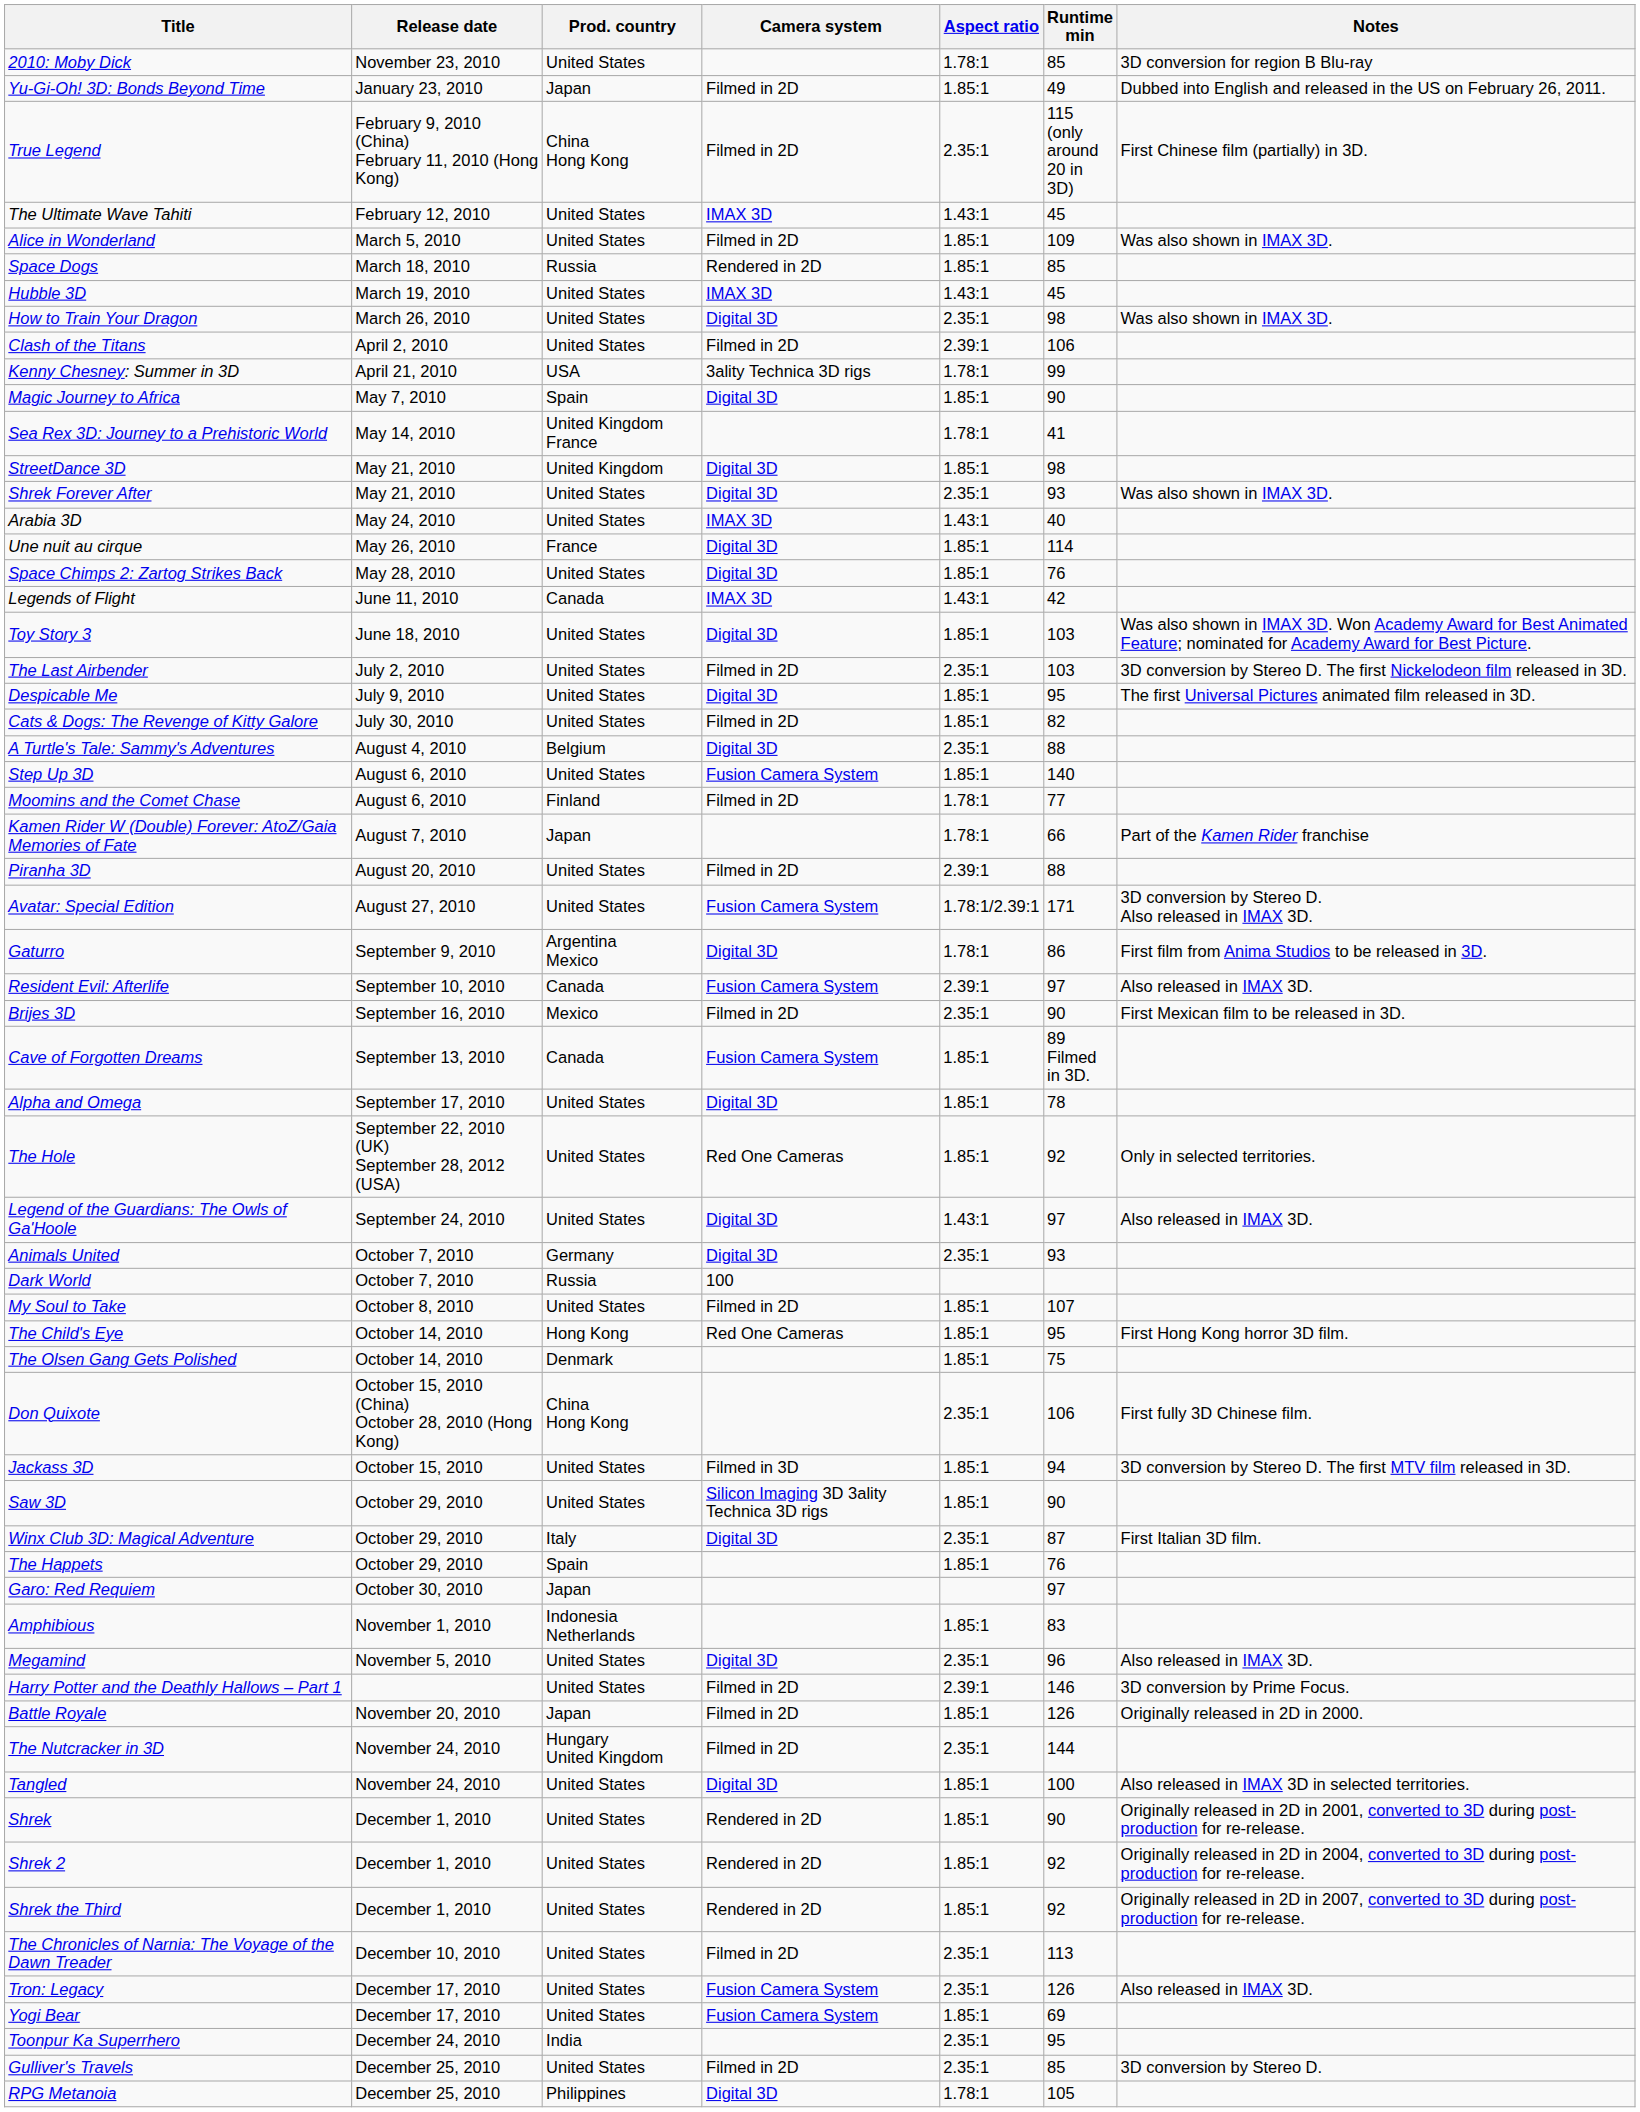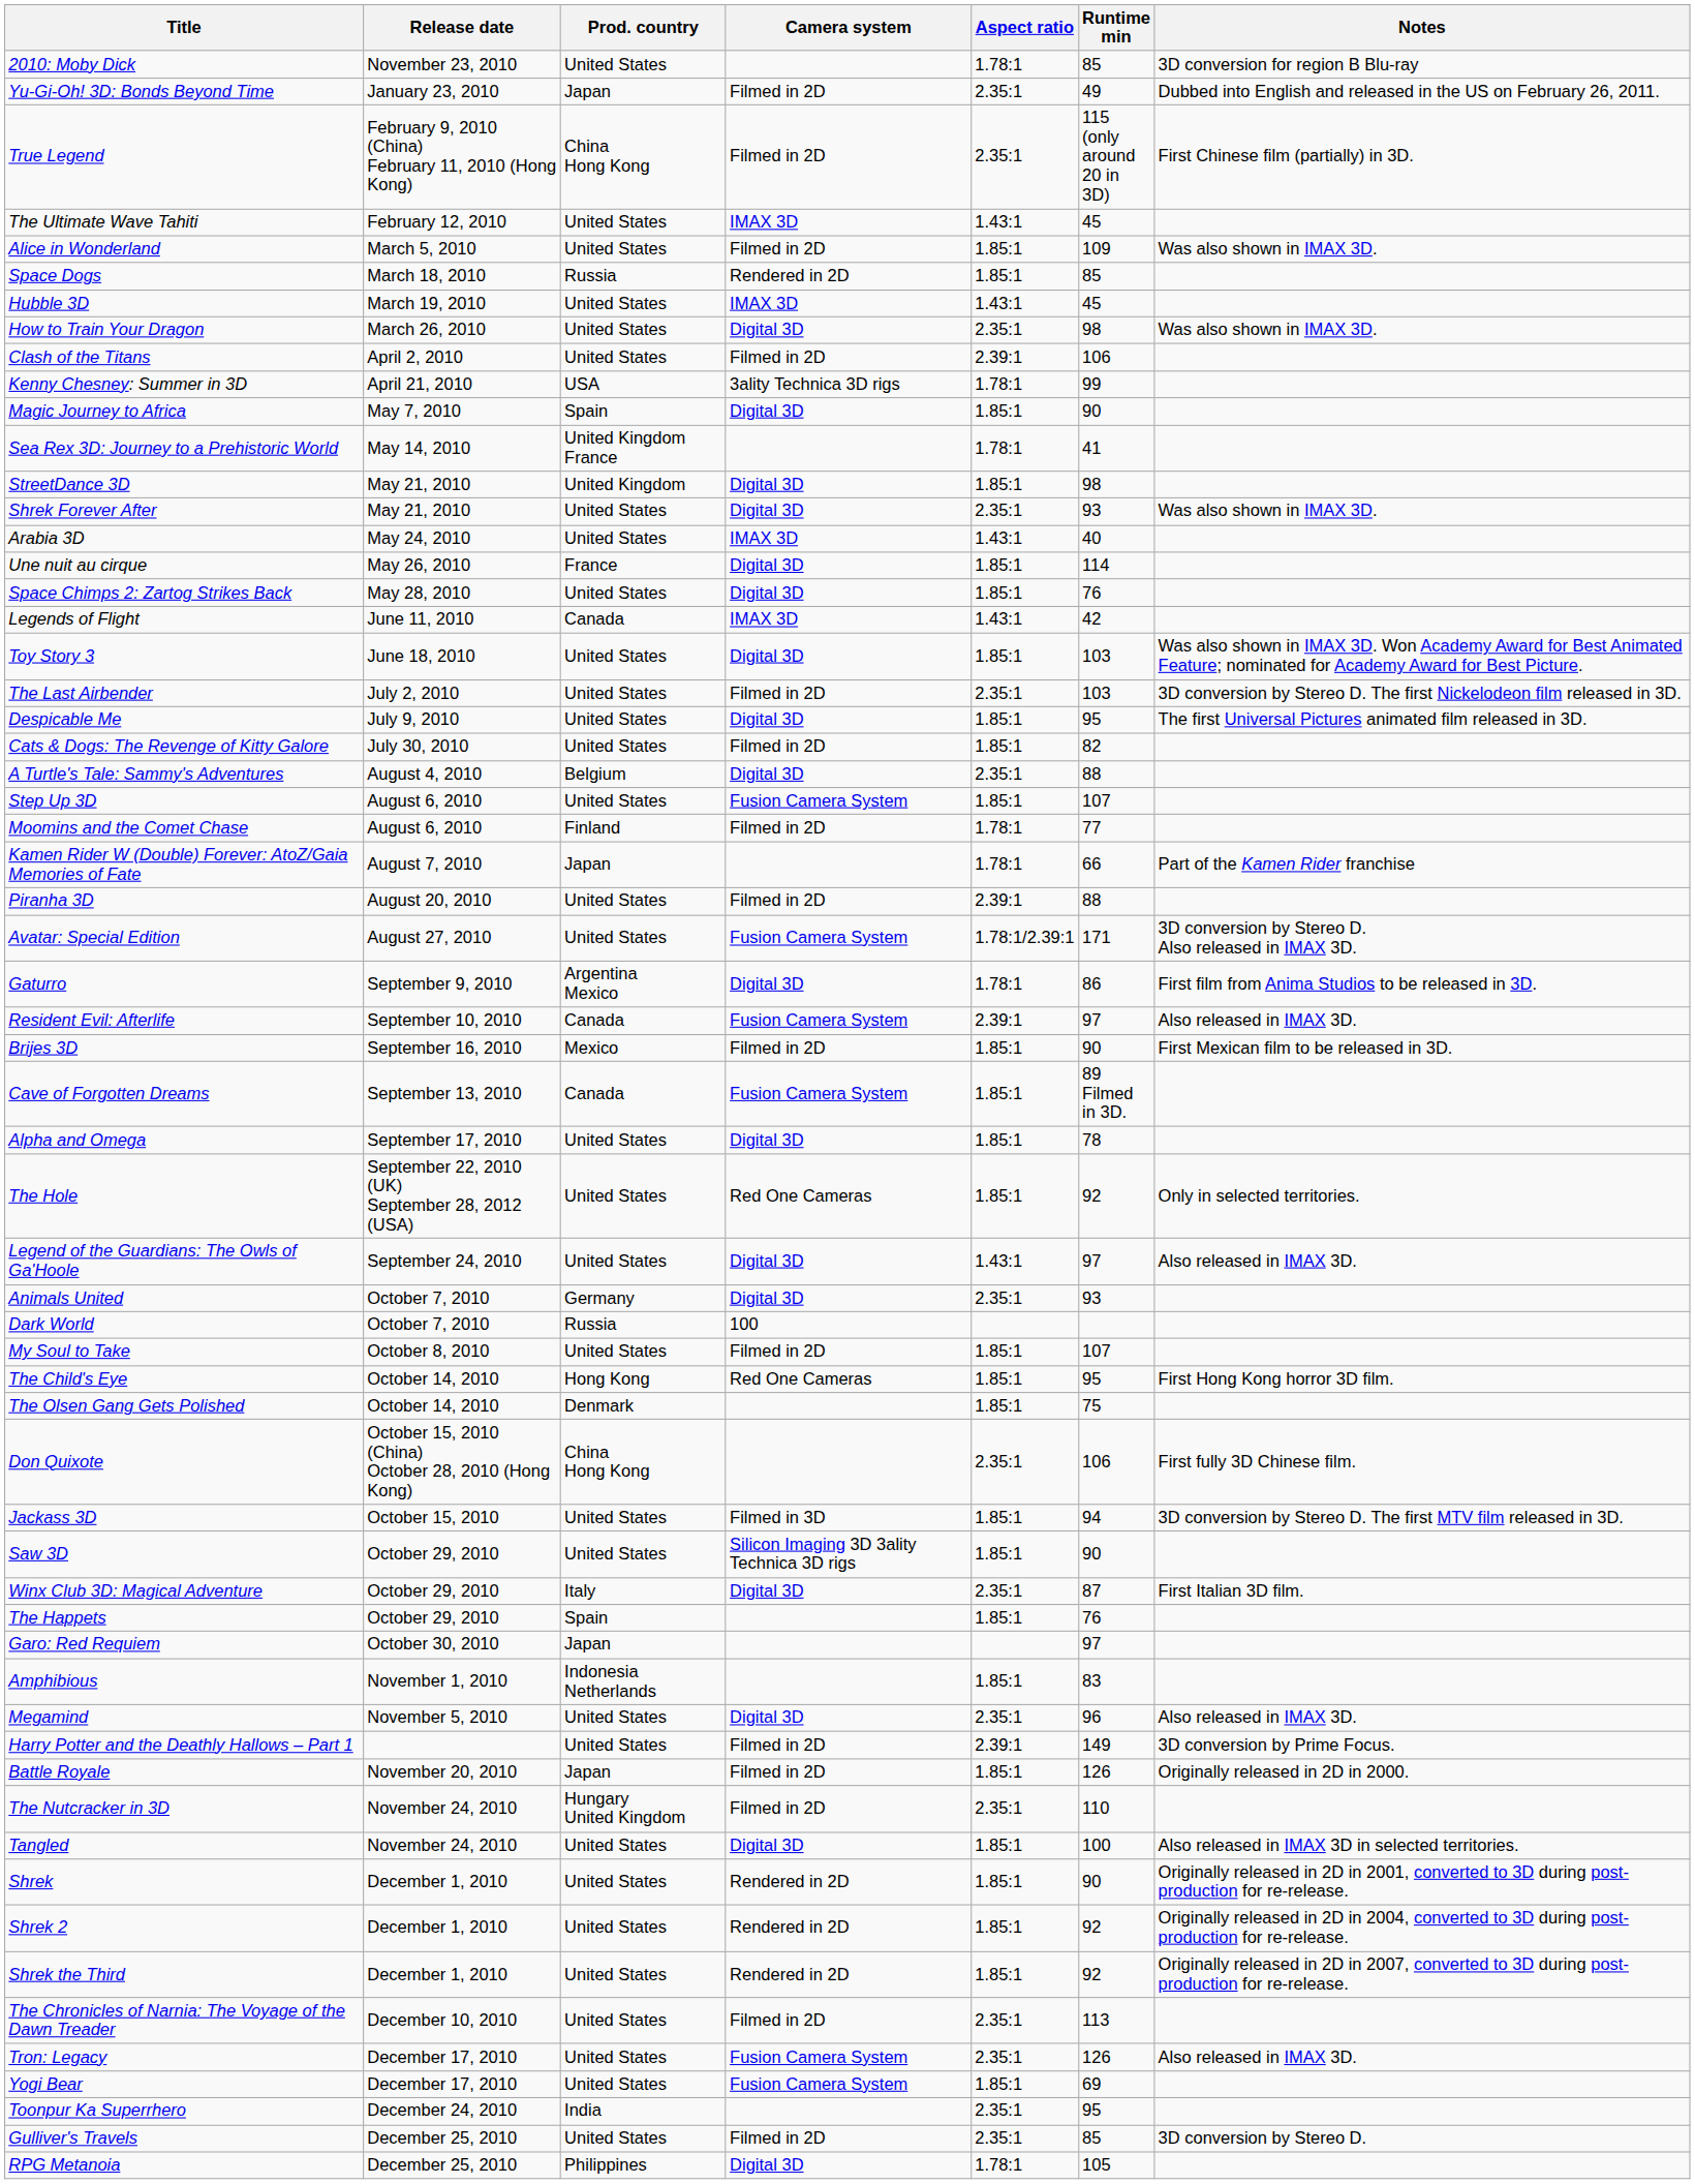Yu-Gi-Oh! 3D: Bonds Beyond Time | Aspect ratio: 1.85:1 -> 2.35:1
Step Up 3D | Runtime min: 140 -> 107
Brijes 3D | Aspect ratio: 2.35:1 -> 1.85:1
Harry Potter and the Deathly Hallows – Part 1 | Runtime min: 146 -> 149
The Nutcracker in 3D | Runtime min: 144 -> 110
